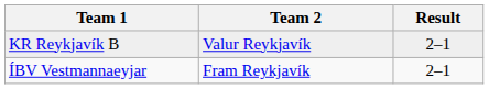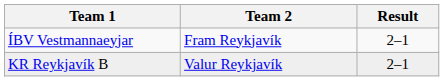rows swapped: ÍBV Vestmannaeyjar <-> KR Reykjavík B
